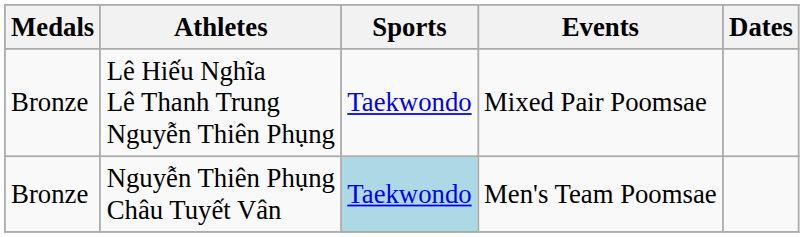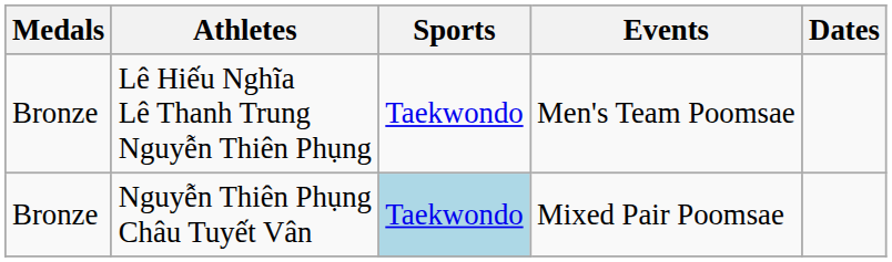Lê Hiếu Nghĩa Lê Thanh Trung Nguyễn Thiên Phụng | Events: Mixed Pair Poomsae -> Men's Team Poomsae
Nguyễn Thiên Phụng Châu Tuyết Vân | Events: Men's Team Poomsae -> Mixed Pair Poomsae
